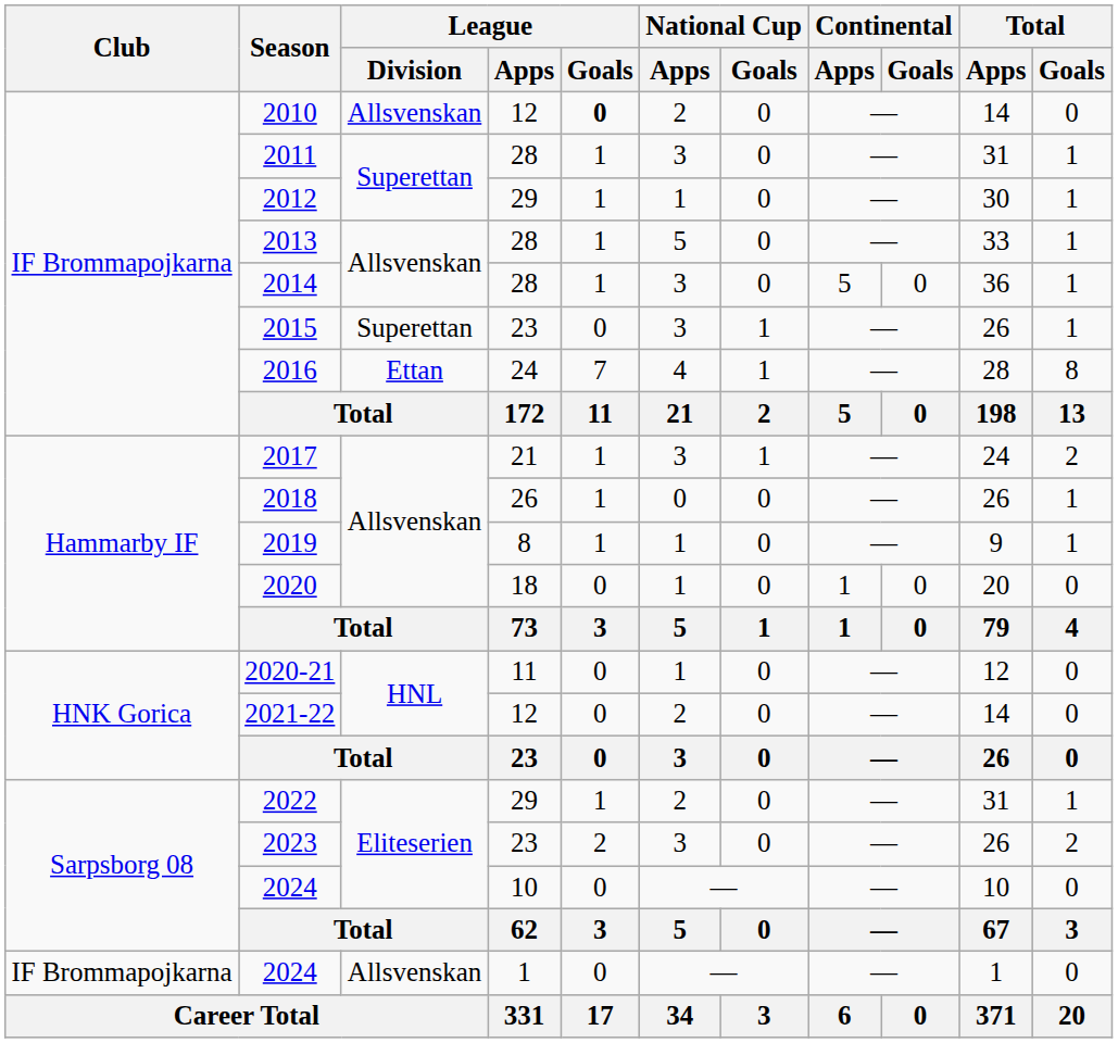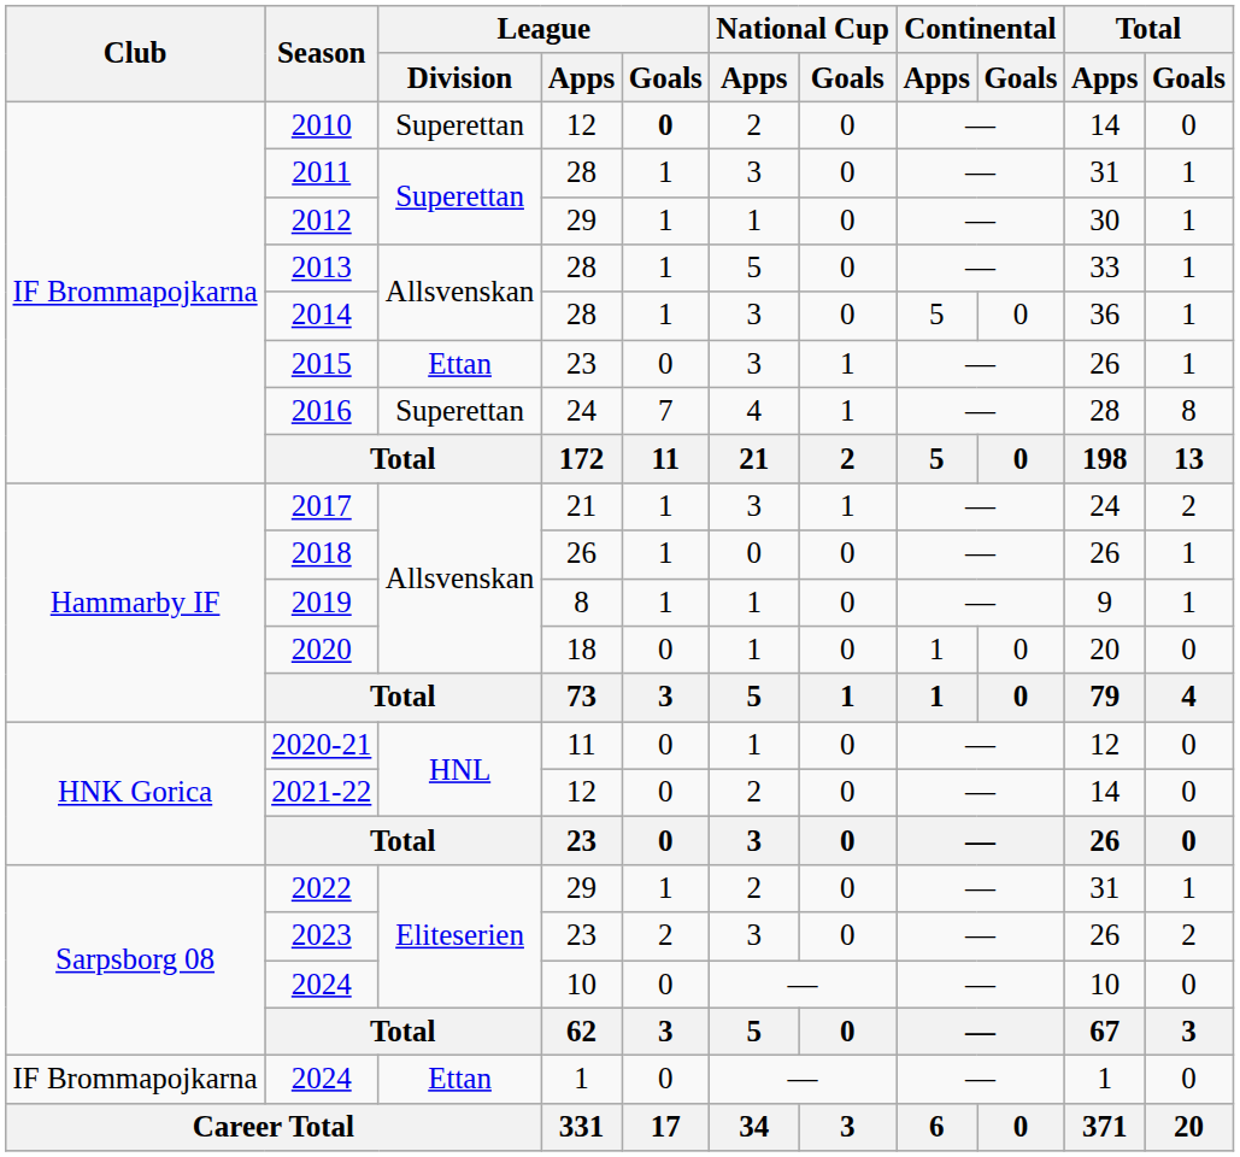2010 | League / Division: Allsvenskan -> Superettan
2015 | League / Division: Superettan -> Ettan
2016 | League / Division: Ettan -> Superettan
2024 / 1 | League / Division: Allsvenskan -> Ettan
